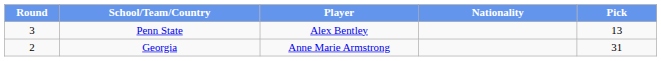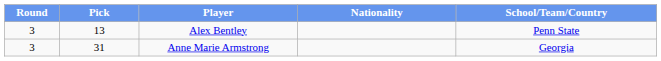columns swapped: Pick <-> School/Team/Country
Anne Marie Armstrong | Round: 2 -> 3
